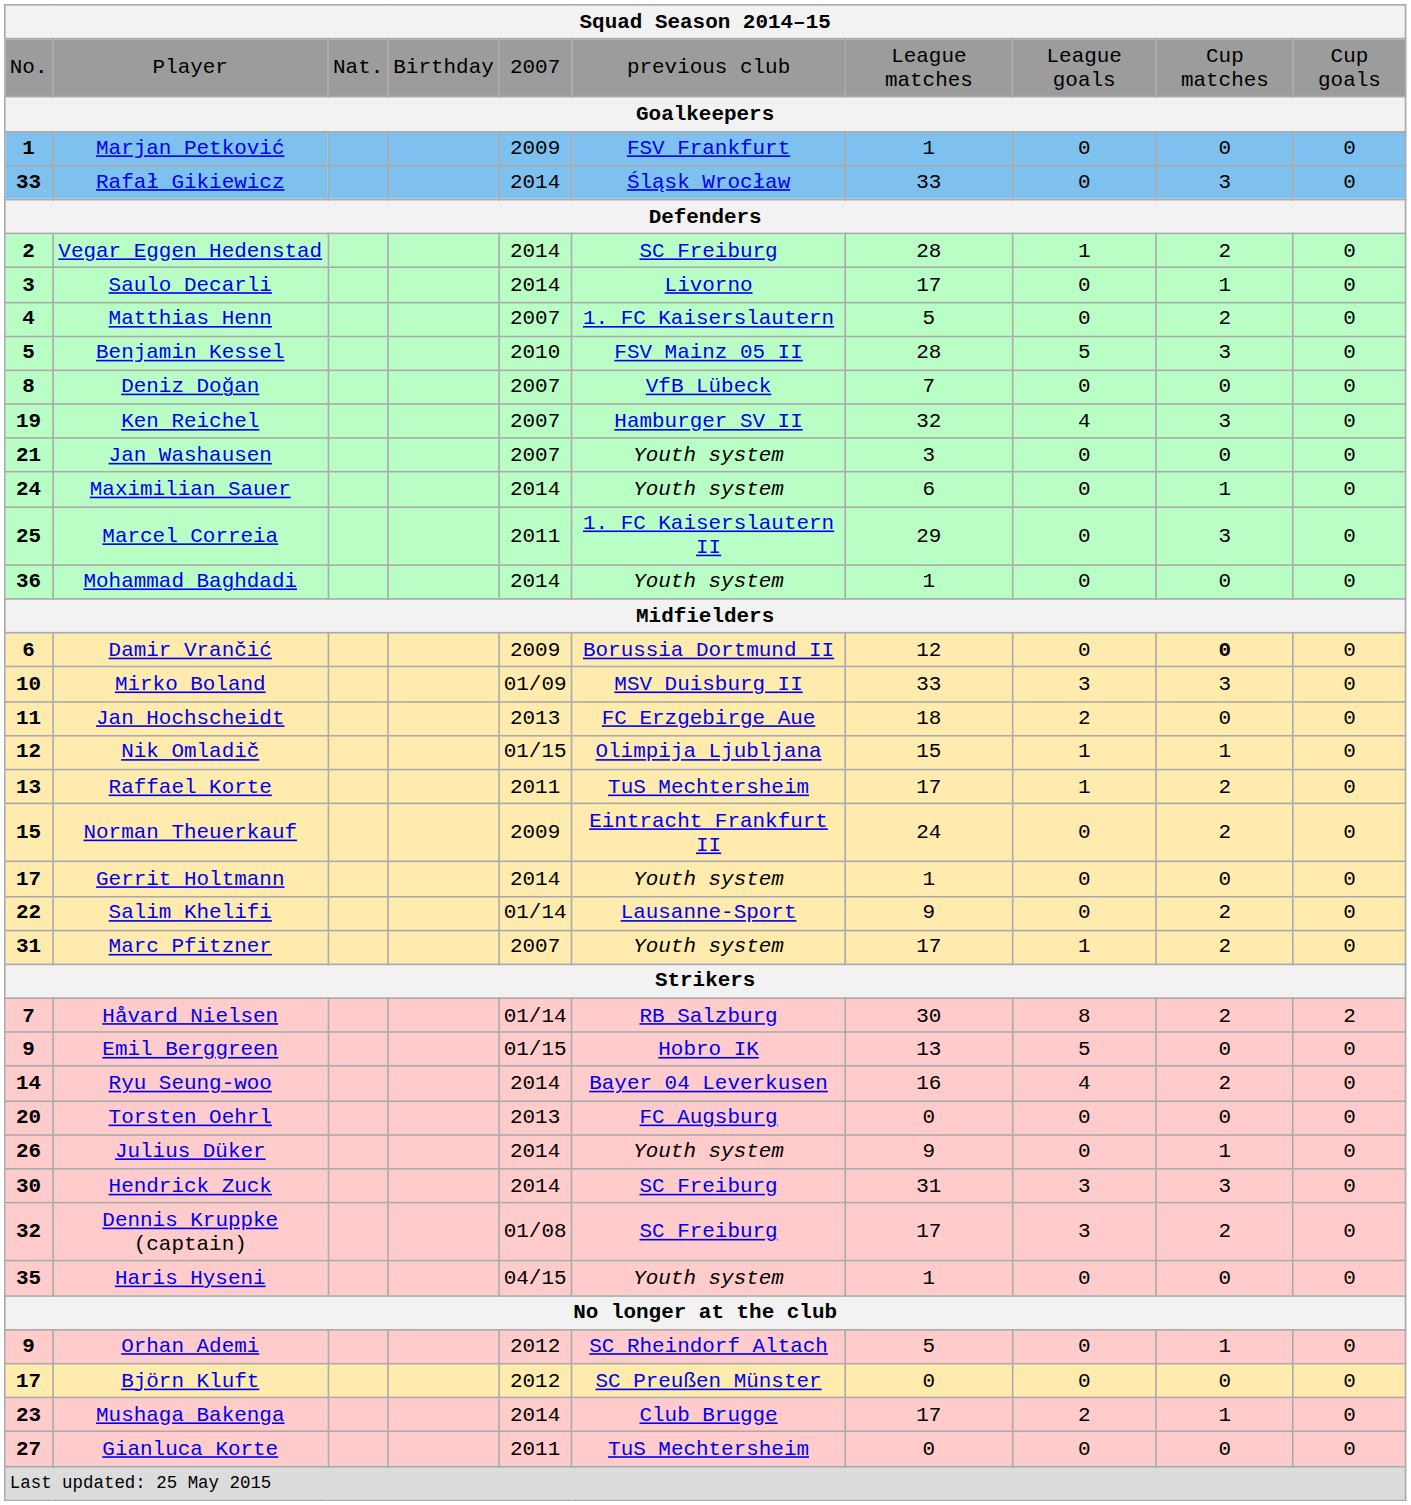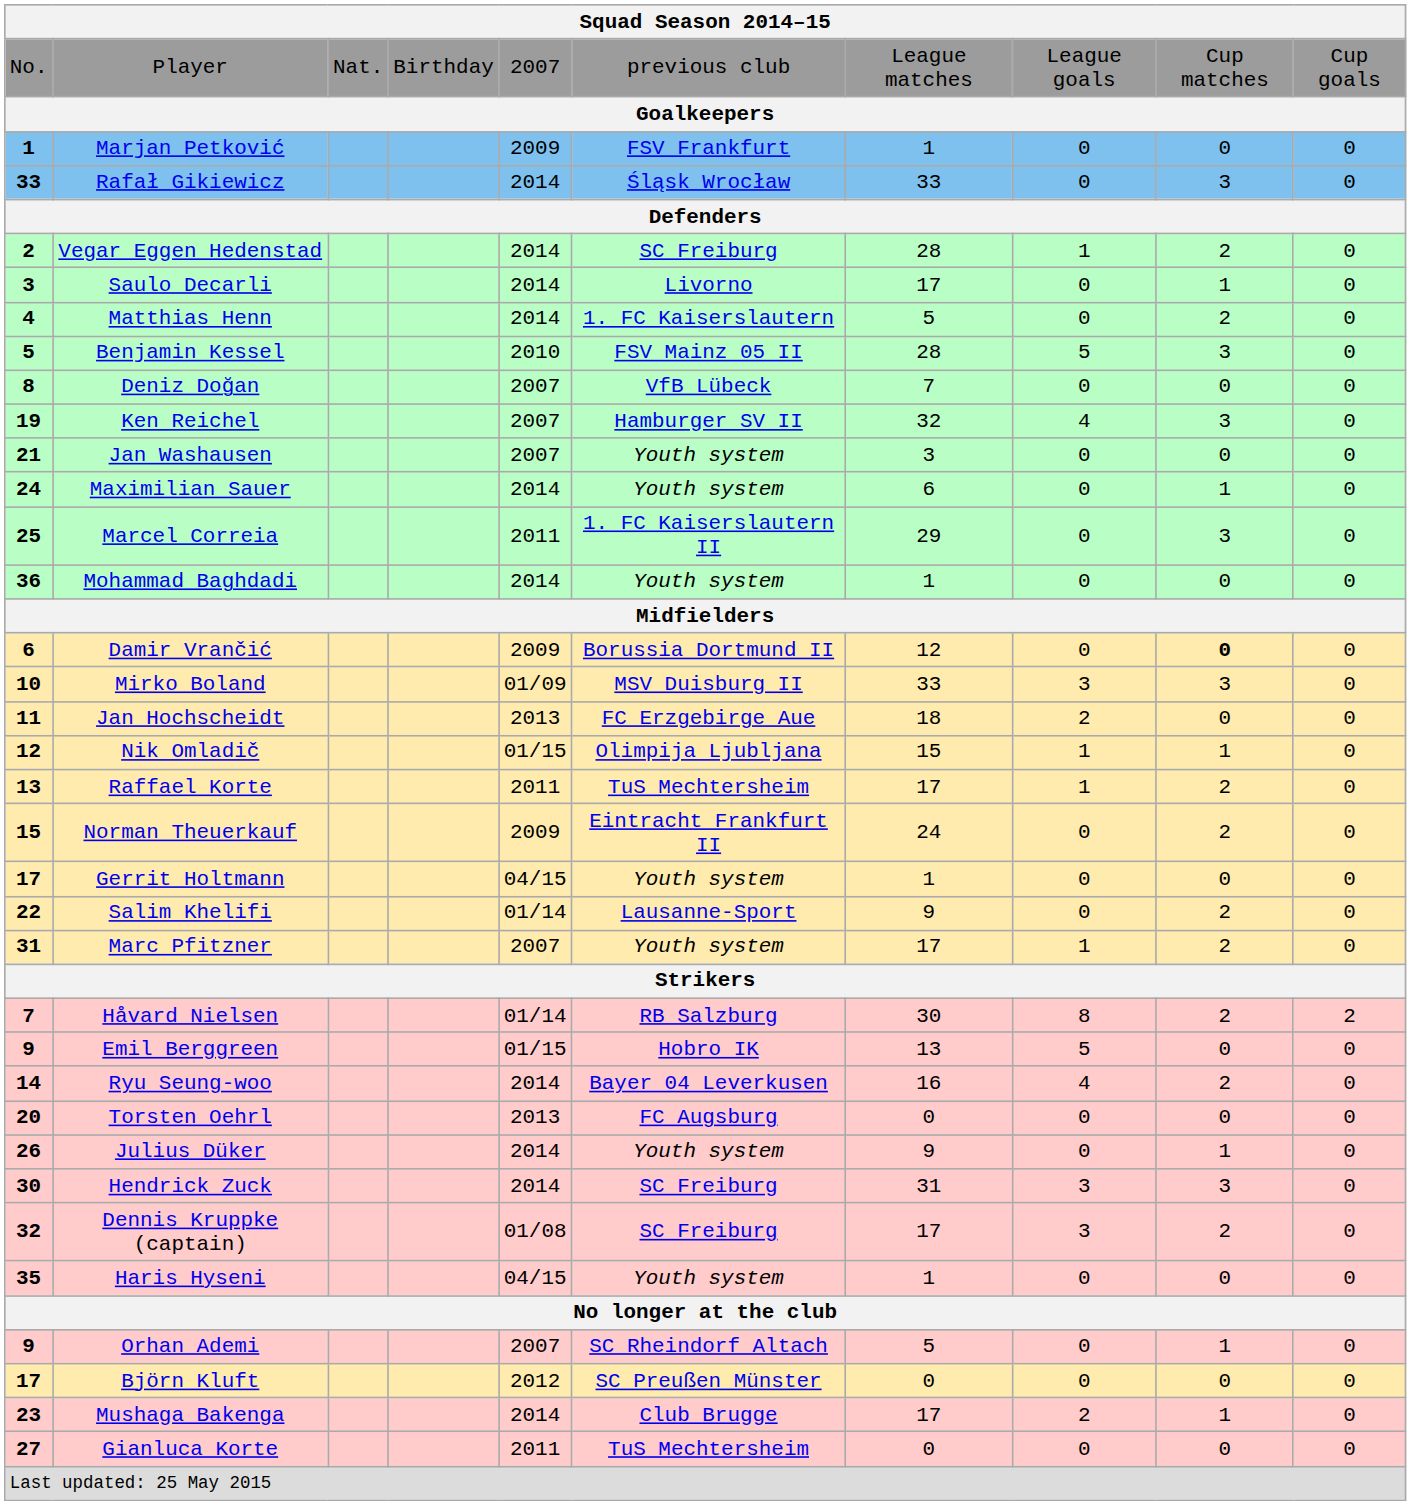Matthias Henn | column 5: 2007 -> 2014
Gerrit Holtmann | column 5: 2014 -> 04/15
Orhan Ademi | column 5: 2012 -> 2007
